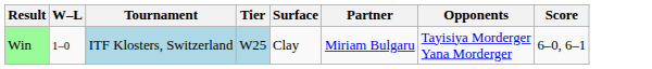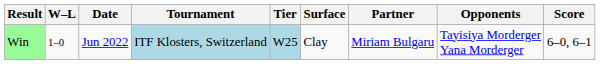+ column: Date | Jun 2022
